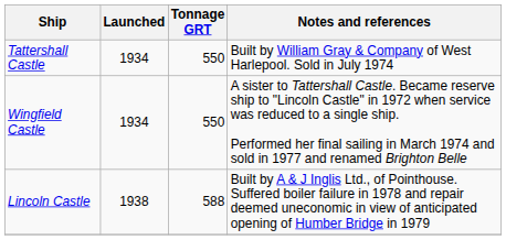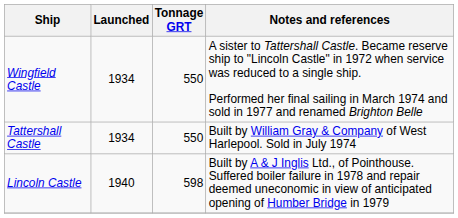rows swapped: Tattershall Castle <-> Wingfield Castle
Lincoln Castle | Launched: 1938 -> 1940
Lincoln Castle | Tonnage GRT: 588 -> 598
